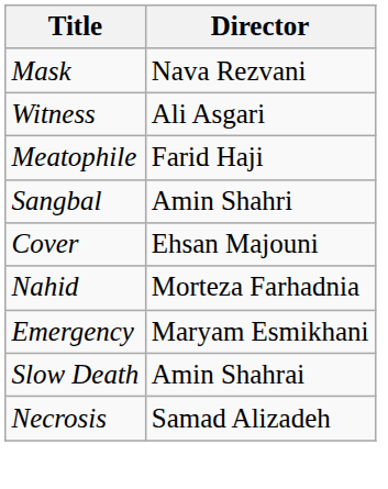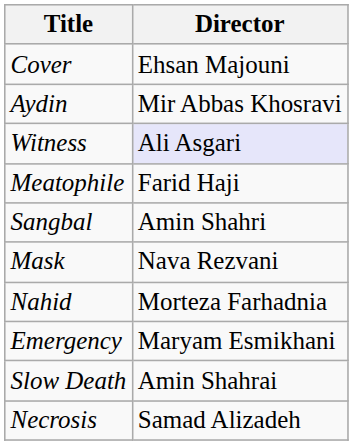rows swapped: Cover <-> Mask
+ row: Aydin | Mir Abbas Khosravi
Witness | Director: no background -> lavender background
